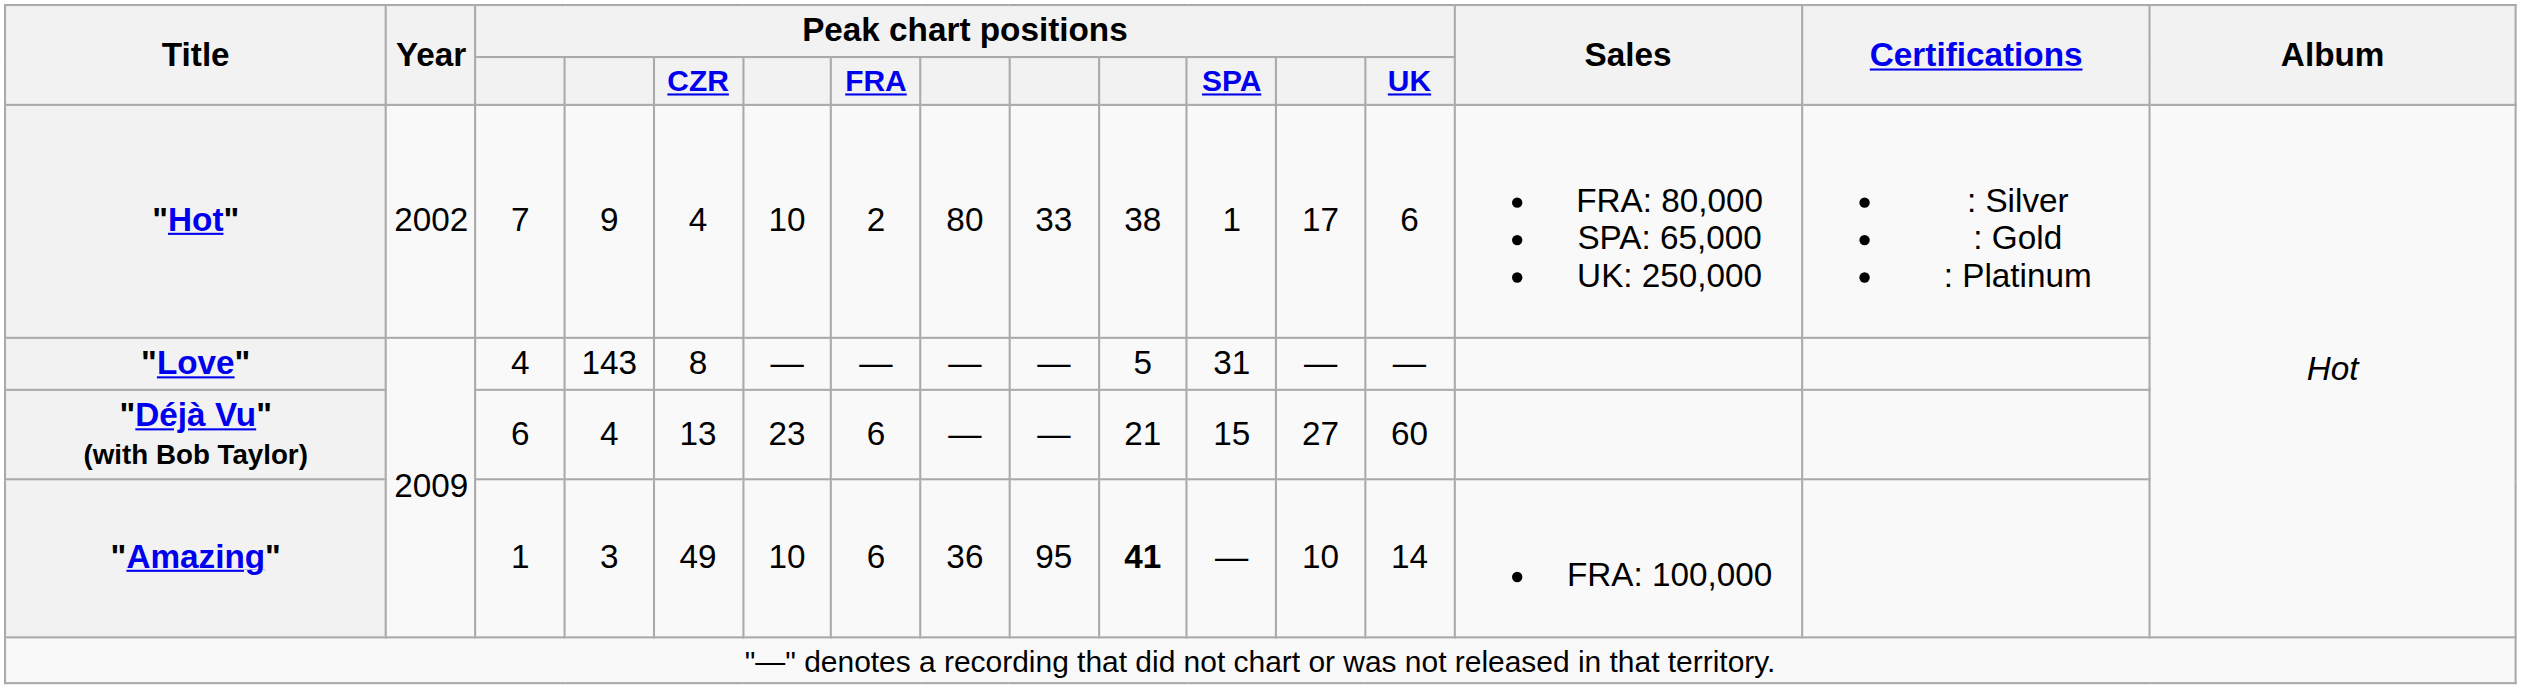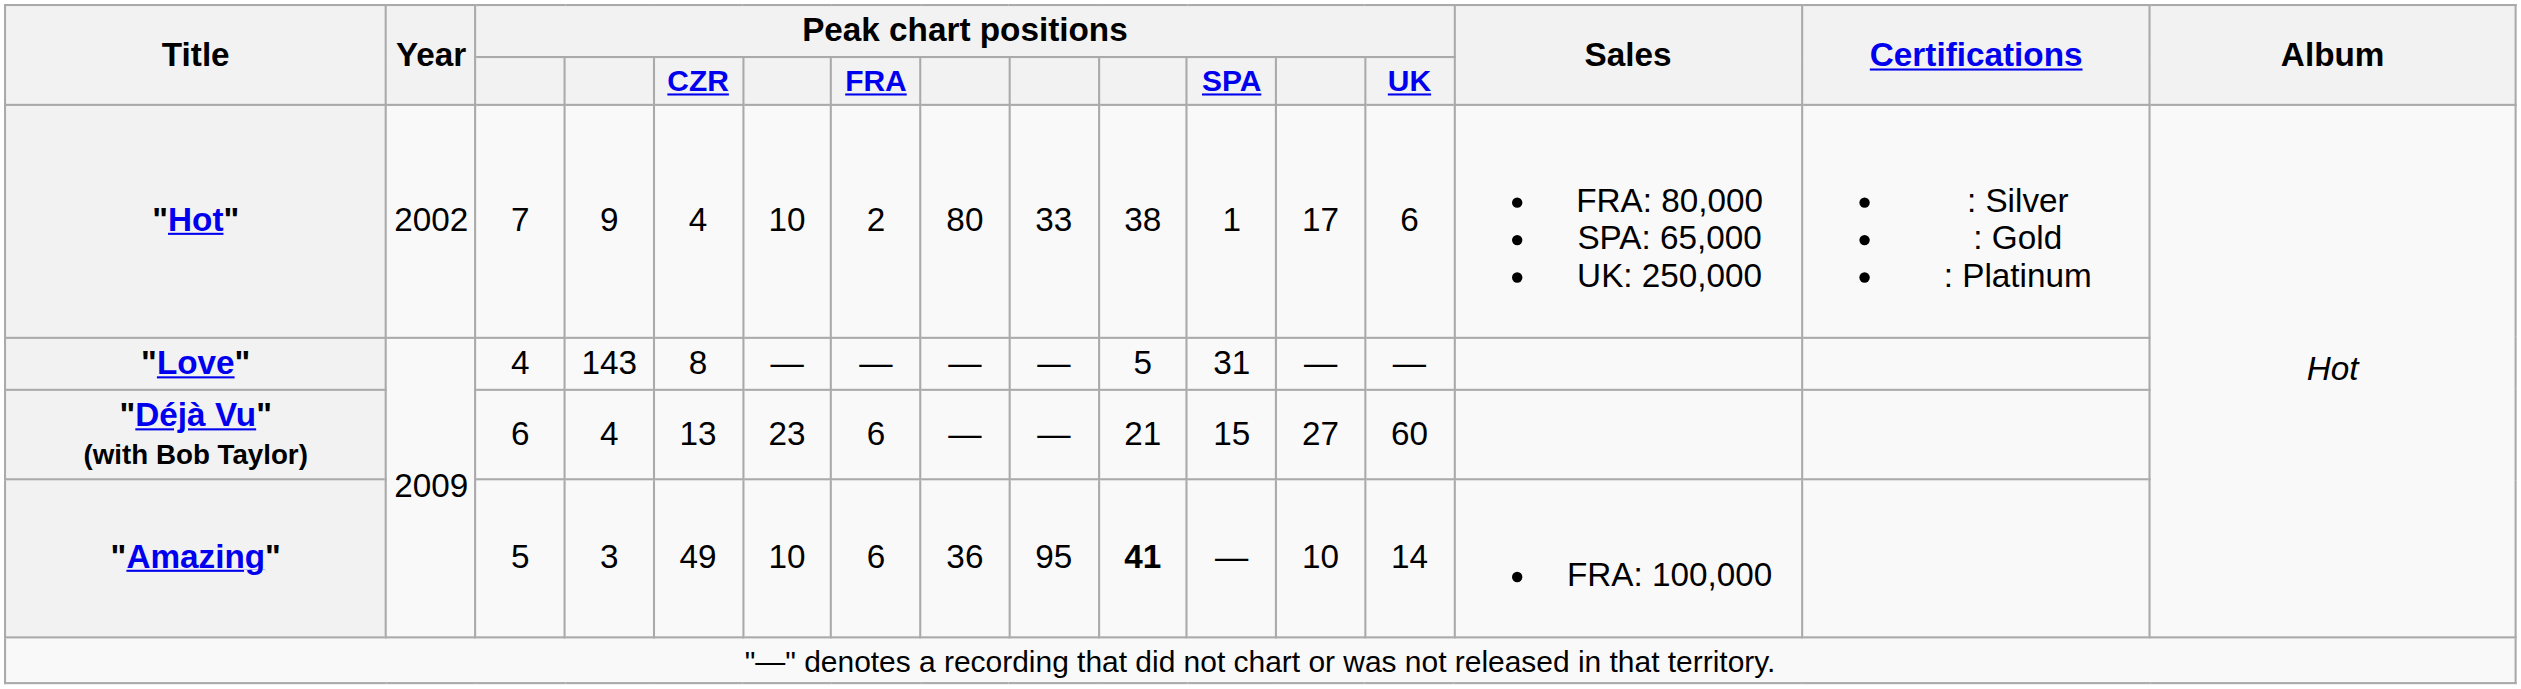"Amazing" | column 3: 1 -> 5
